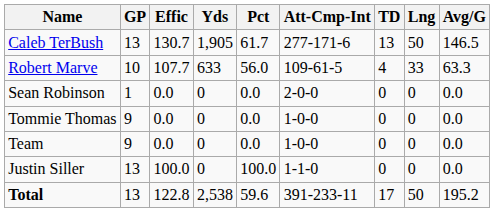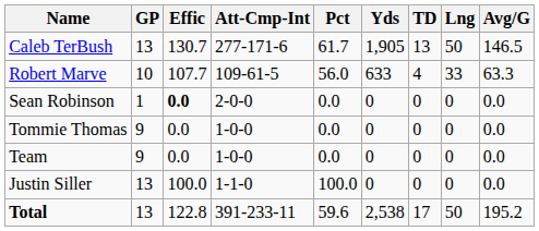columns swapped: Att-Cmp-Int <-> Yds
Sean Robinson | Effic: normal -> bold
